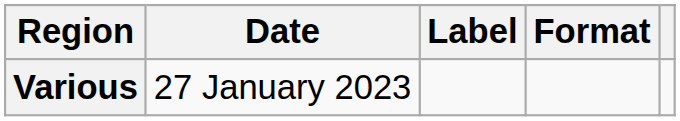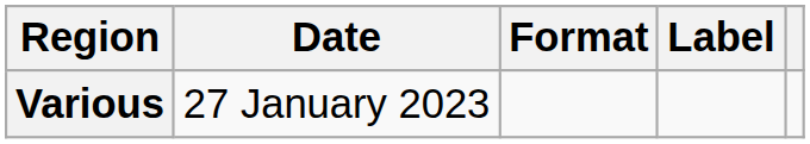columns swapped: Format <-> Label
